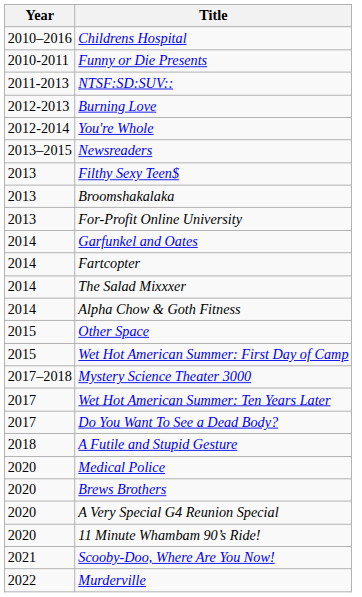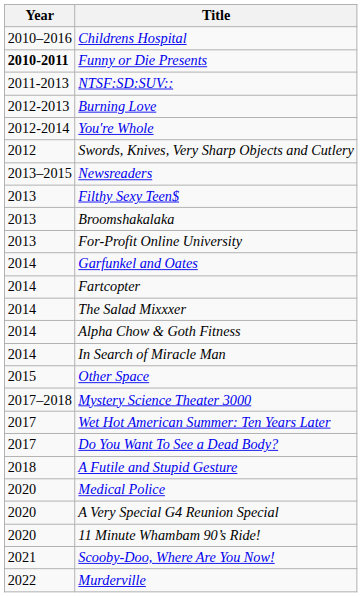Funny or Die Presents | Year: normal -> bold
+ row: 2012 | Swords, Knives, Very Sharp Objects and Cutlery
+ row: 2014 | In Search of Miracle Man
- row: 2015 | Wet Hot American Summer: First Day of Camp
- row: 2020 | Brews Brothers
